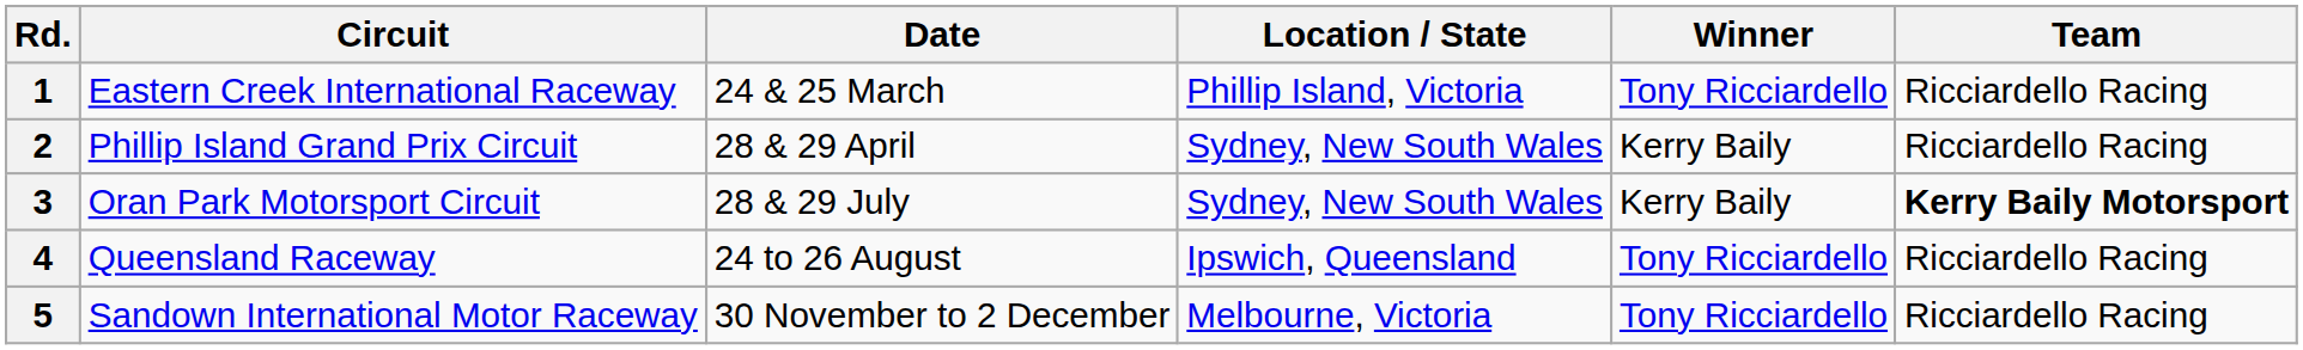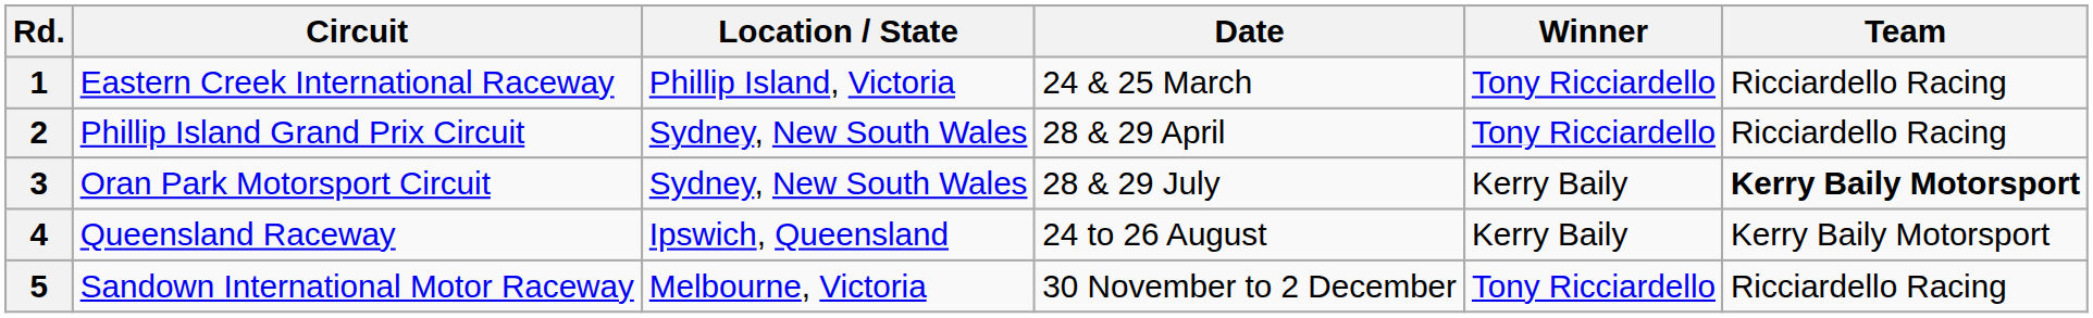columns swapped: Location / State <-> Date
2 | Winner: Kerry Baily -> Tony Ricciardello
4 | Winner: Tony Ricciardello -> Kerry Baily
4 | Team: Ricciardello Racing -> Kerry Baily Motorsport
